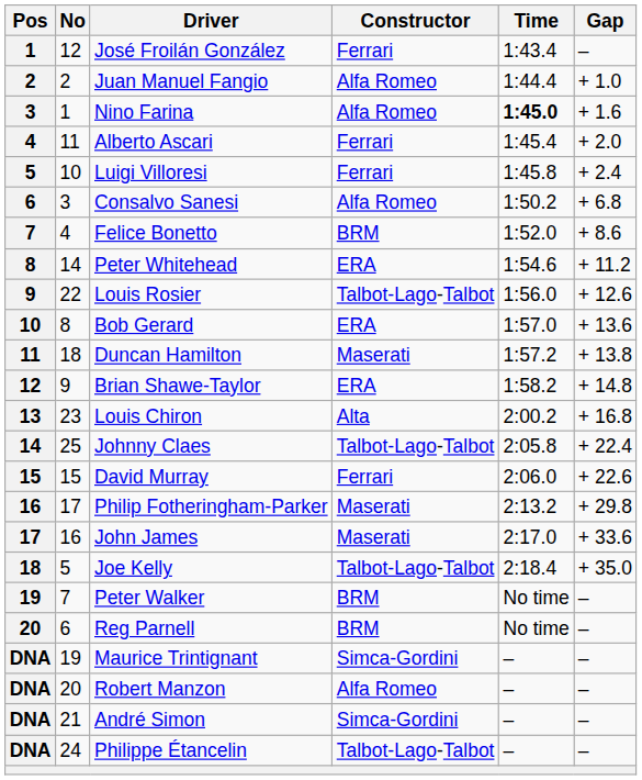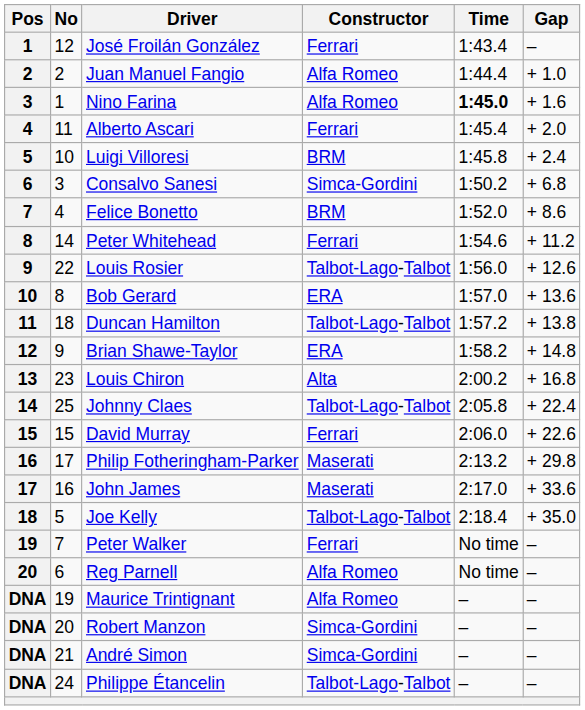Luigi Villoresi | Constructor: Ferrari -> BRM
Consalvo Sanesi | Constructor: Alfa Romeo -> Simca-Gordini
Peter Whitehead | Constructor: ERA -> Ferrari
Duncan Hamilton | Constructor: Maserati -> Talbot-Lago-Talbot
Peter Walker | Constructor: BRM -> Ferrari
Reg Parnell | Constructor: BRM -> Alfa Romeo
Maurice Trintignant | Constructor: Simca-Gordini -> Alfa Romeo
Robert Manzon | Constructor: Alfa Romeo -> Simca-Gordini
